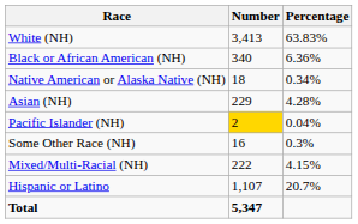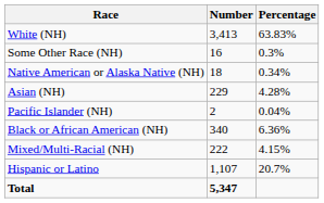rows swapped: Black or African American (NH) <-> Some Other Race (NH)
Pacific Islander (NH) | Number: gold background -> no background
